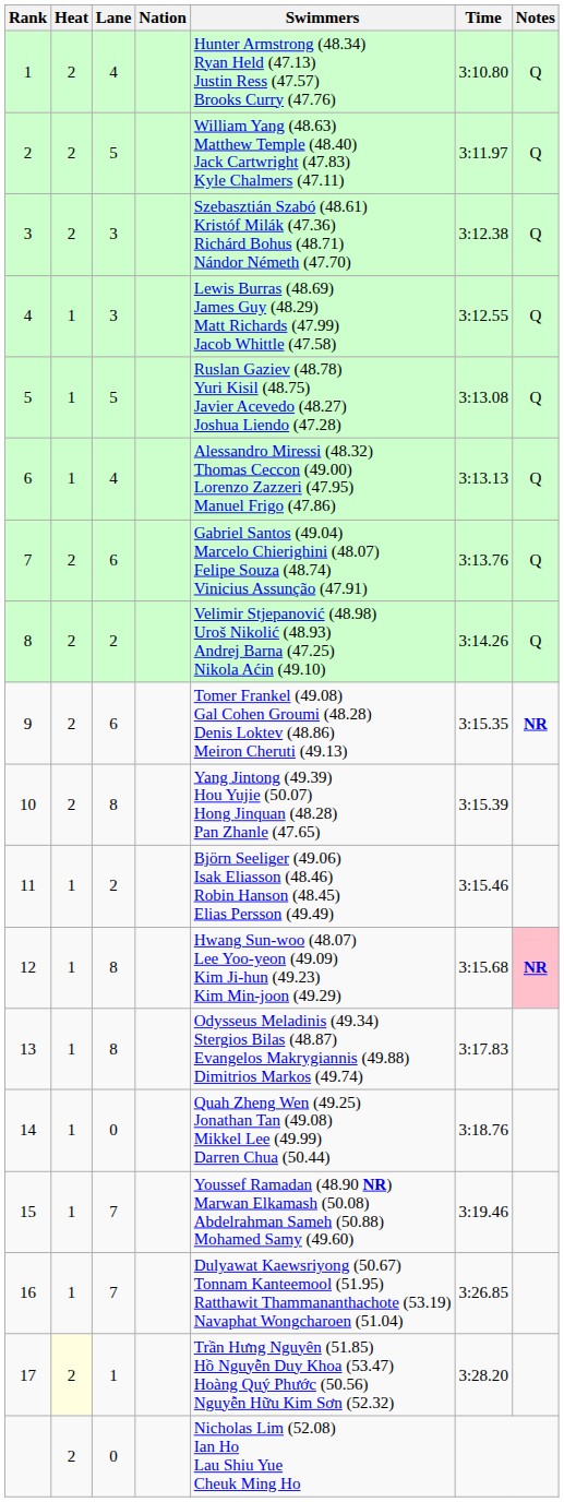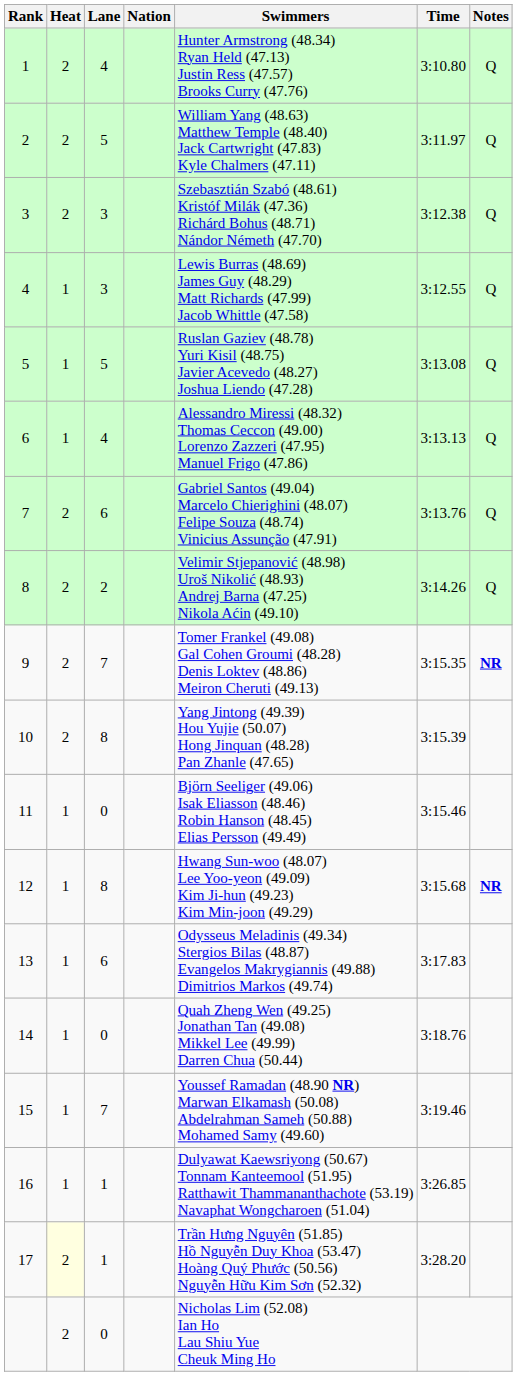9 | Lane: 6 -> 7
11 | Lane: 2 -> 0
12 | Notes: pink background -> no background
13 | Lane: 8 -> 6
16 | Lane: 7 -> 1
